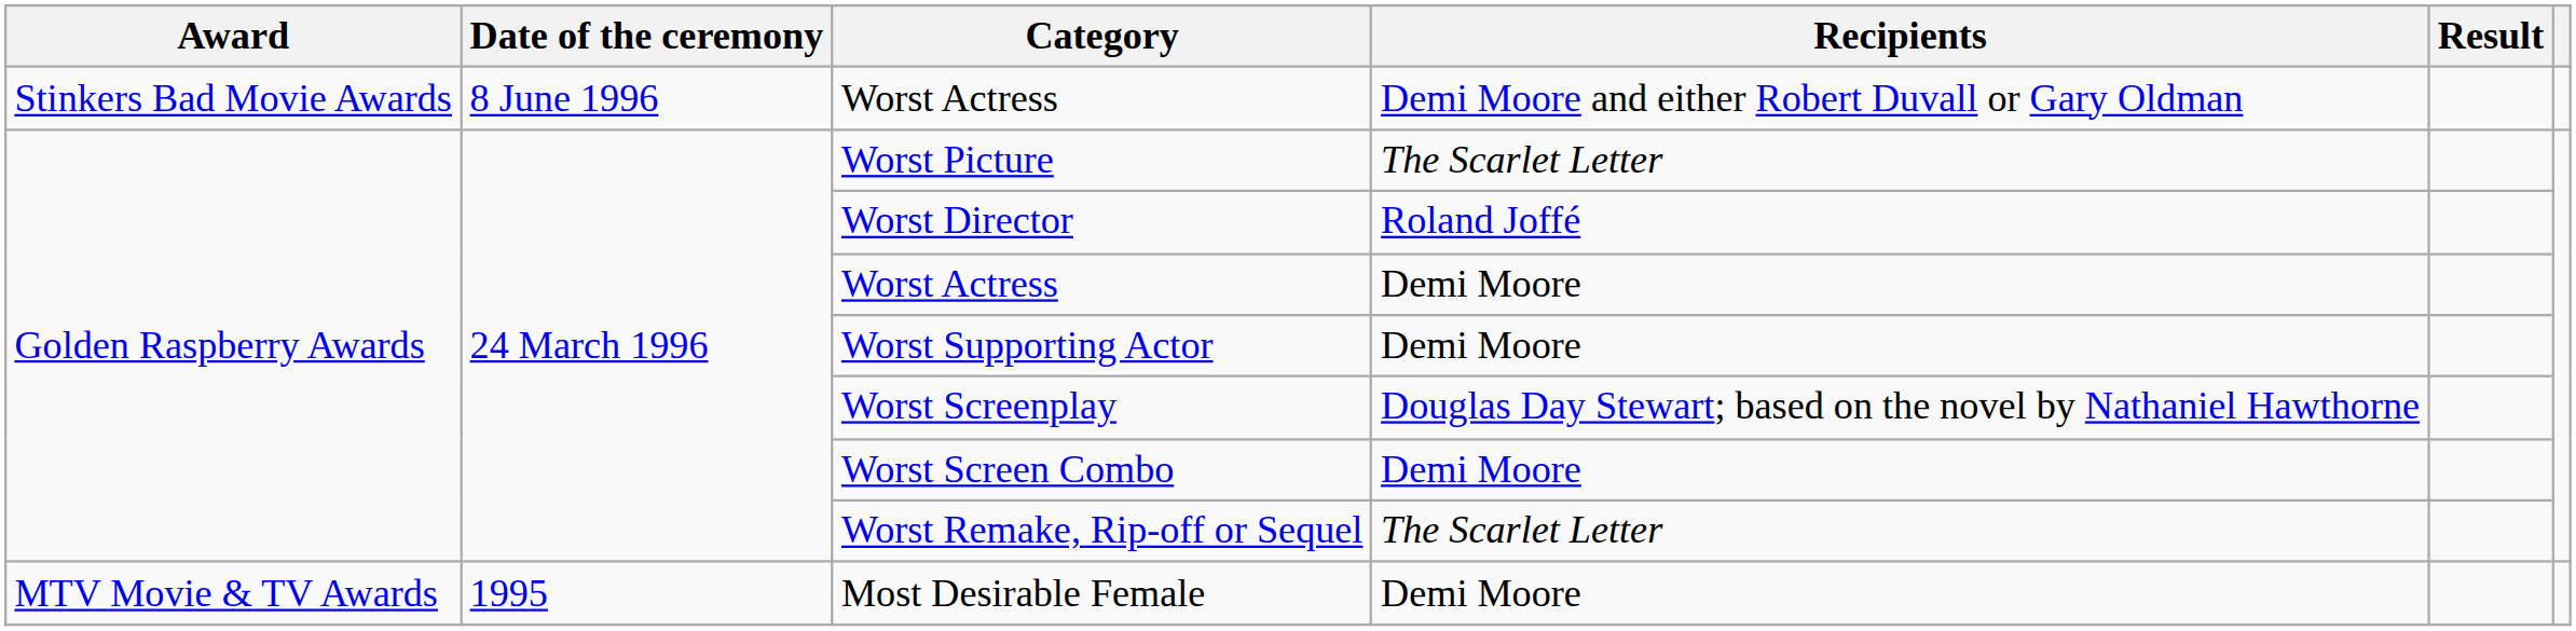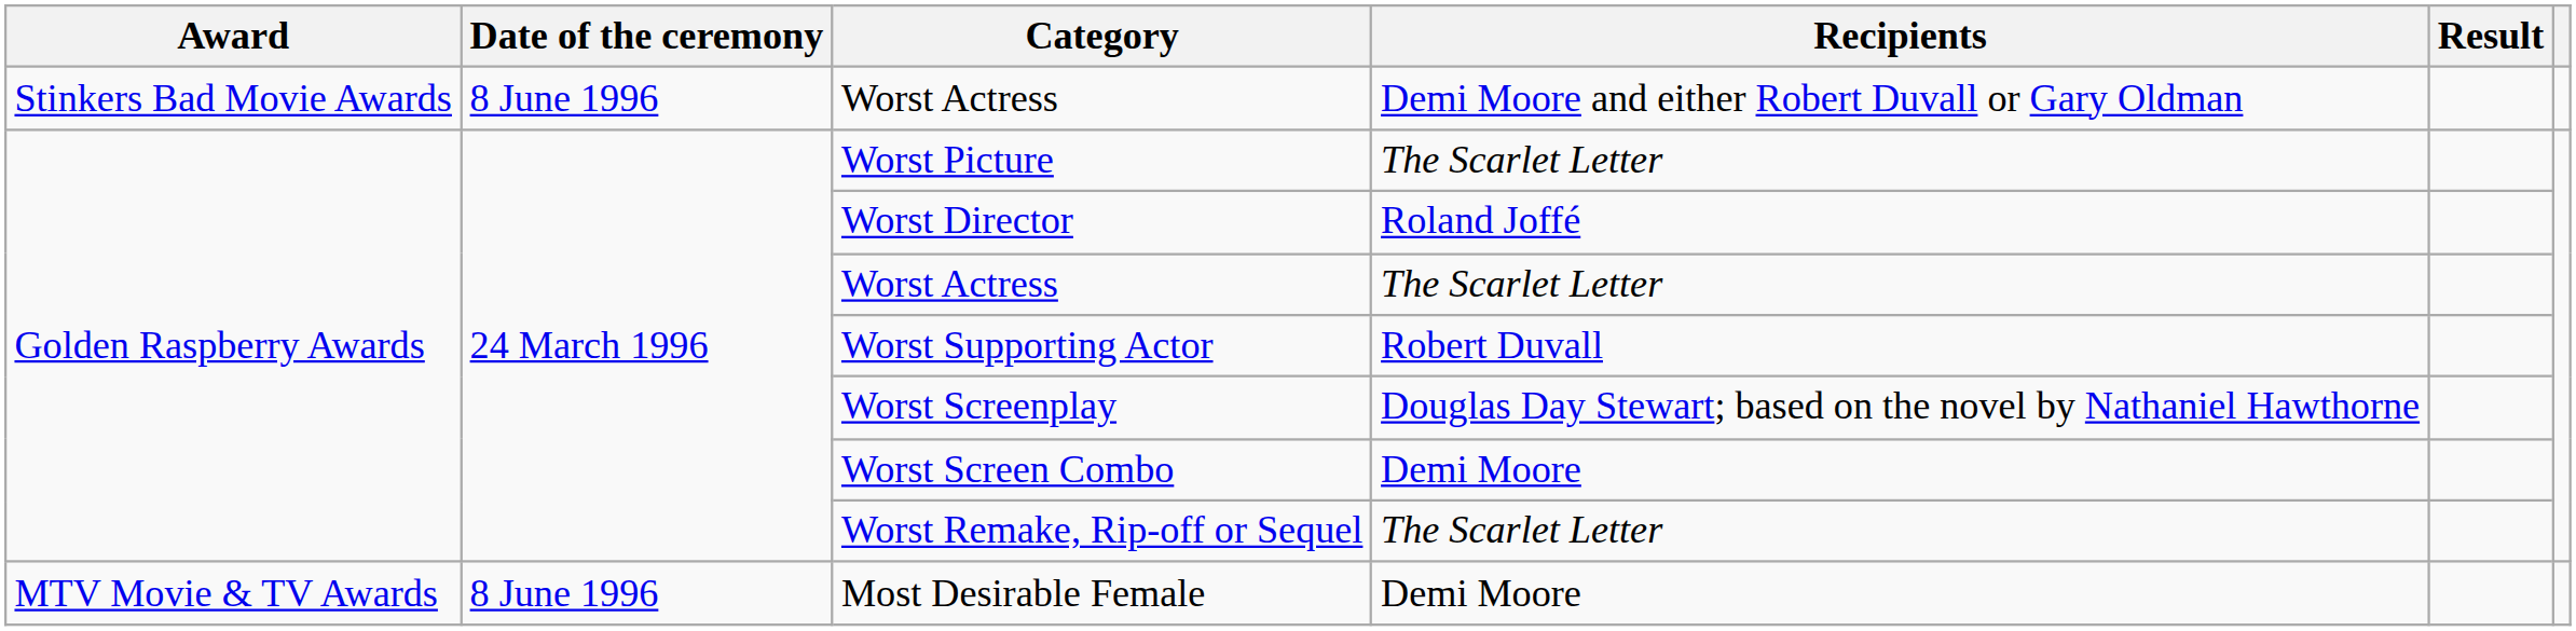Golden Raspberry Awards / Worst Actress | Recipients: Demi Moore -> The Scarlet Letter
Worst Supporting Actor | Recipients: Demi Moore -> Robert Duvall
Most Desirable Female | Date of the ceremony: 1995 -> 8 June 1996
